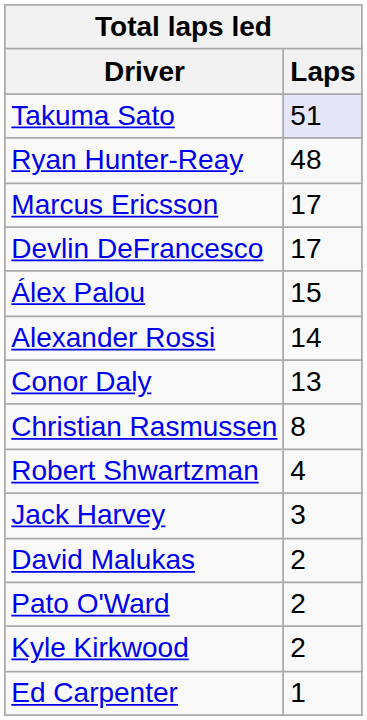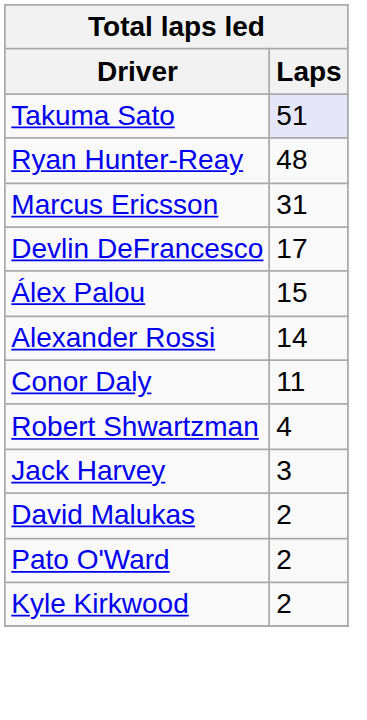Marcus Ericsson | Laps: 17 -> 31
Conor Daly | Laps: 13 -> 11
- row: Christian Rasmussen | 8
- row: Ed Carpenter | 1
